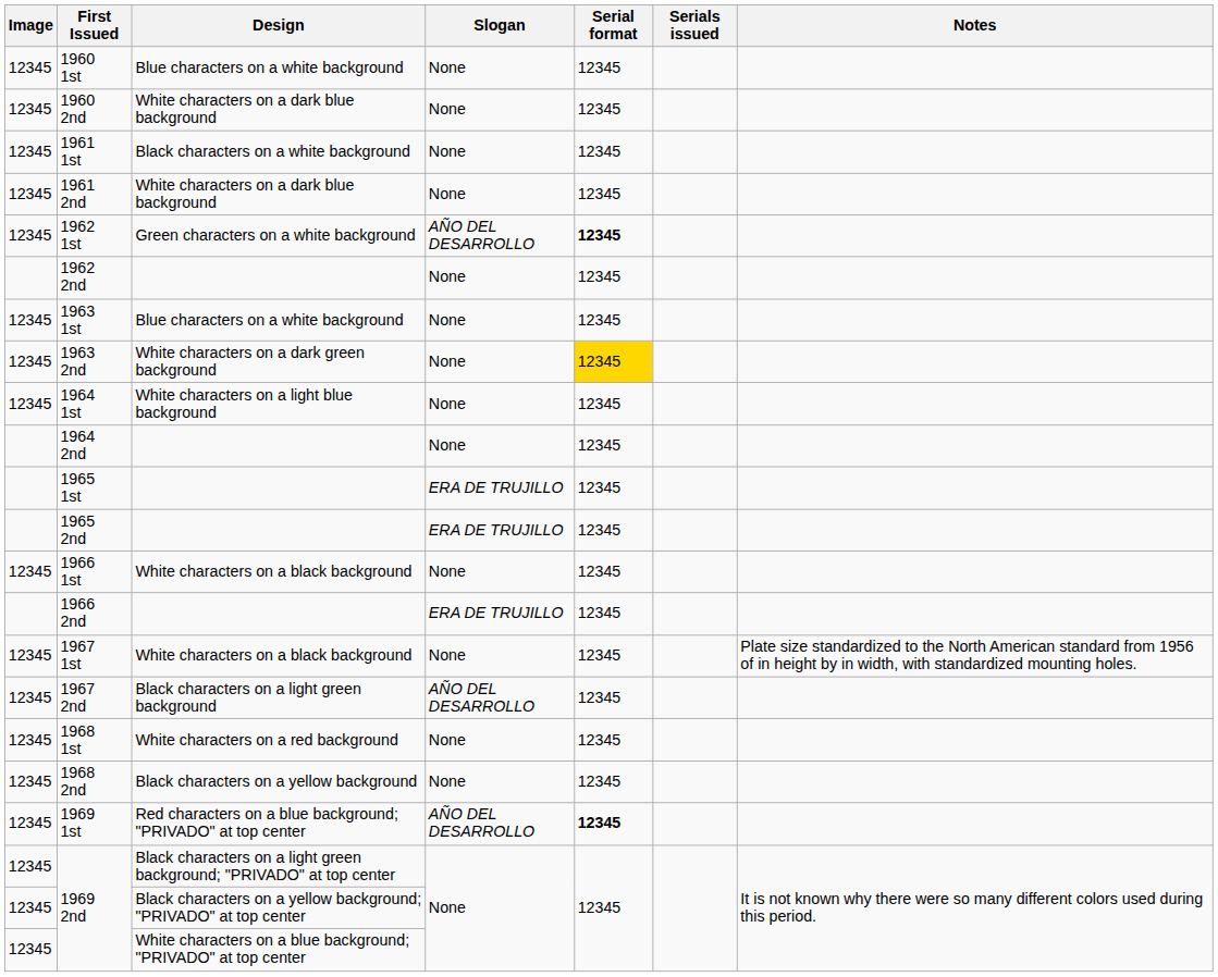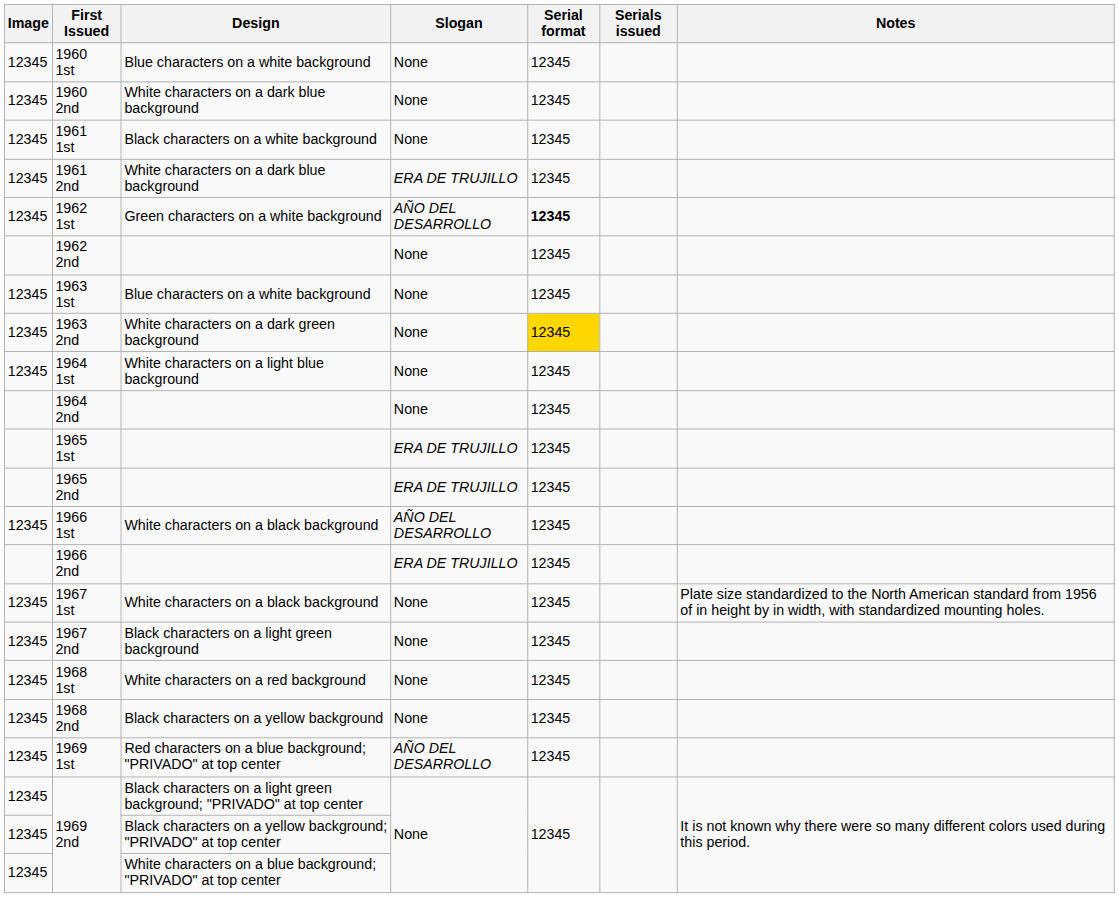1961 2nd | Slogan: None -> ERA DE TRUJILLO
1966 1st | Slogan: None -> AÑO DEL DESARROLLO
1967 2nd | Slogan: AÑO DEL DESARROLLO -> None
1969 1st | Serial format: bold -> normal
